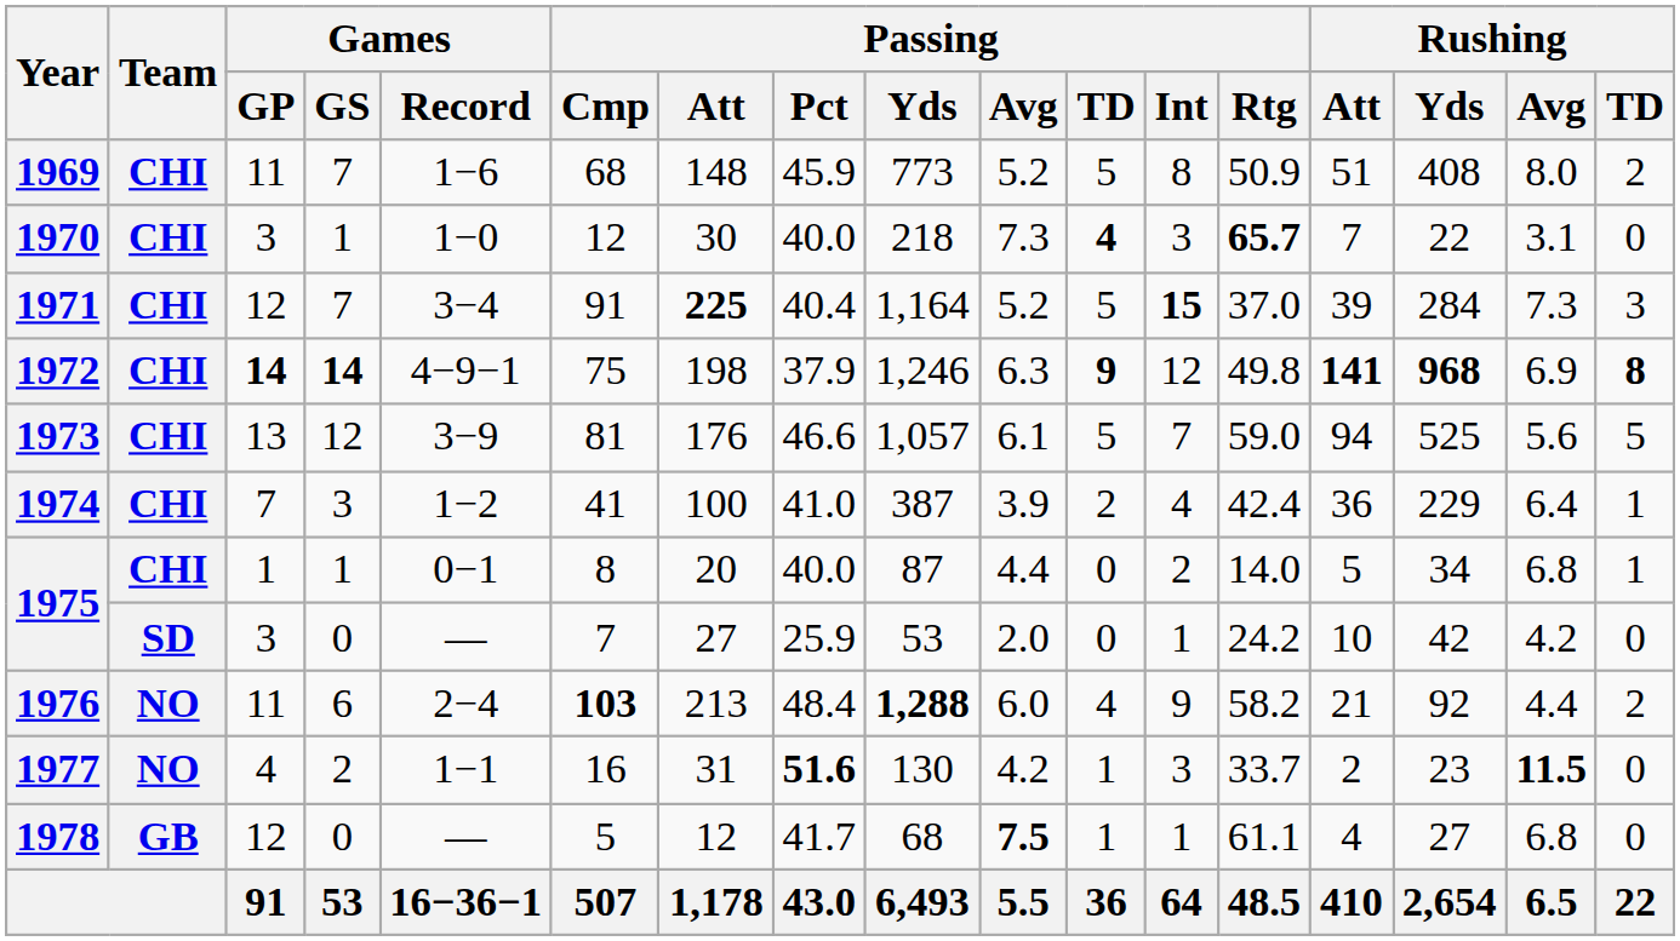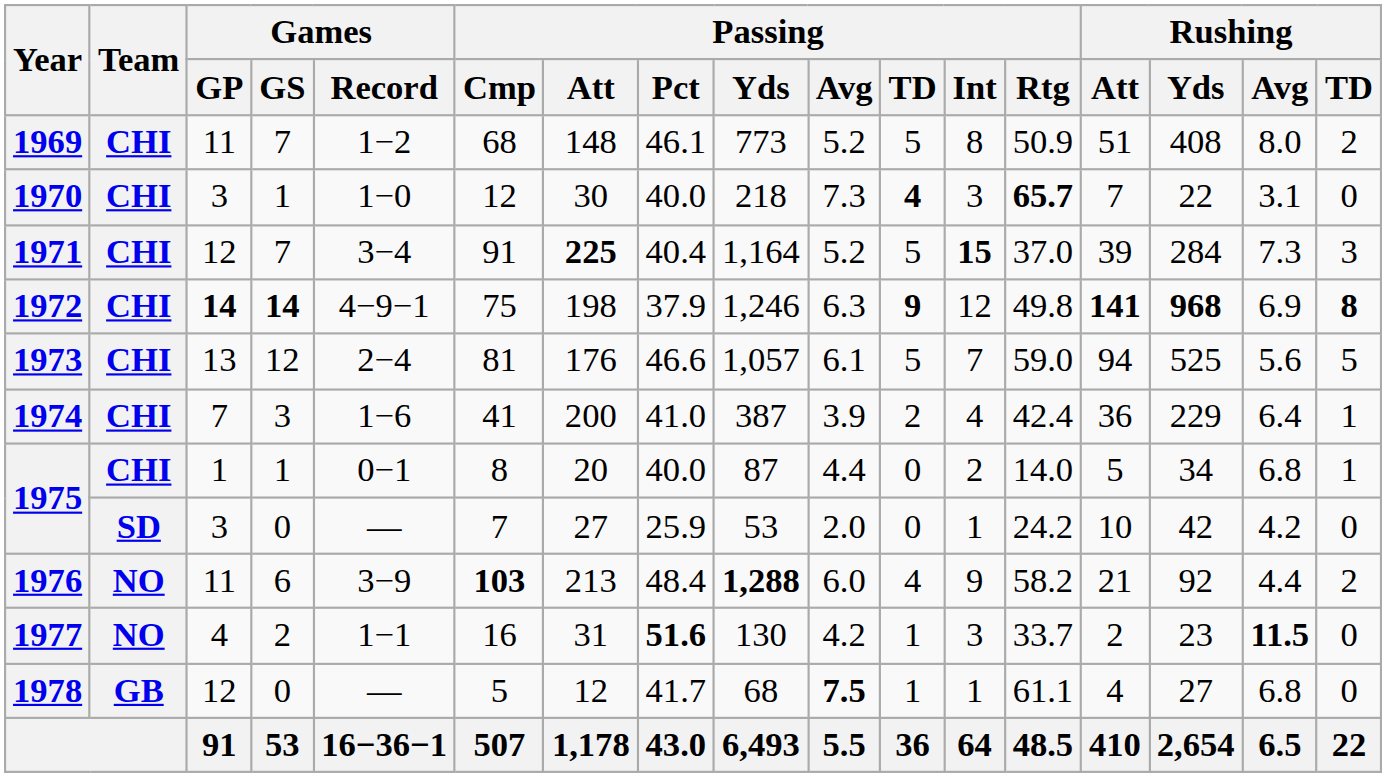1969 | Games / Record: 1−6 -> 1−2
1969 | Passing / Pct: 45.9 -> 46.1
1973 | Games / Record: 3−9 -> 2−4
1974 | Games / Record: 1−2 -> 1−6
1974 | Passing / Att: 100 -> 200
1976 | Games / Record: 2−4 -> 3−9
